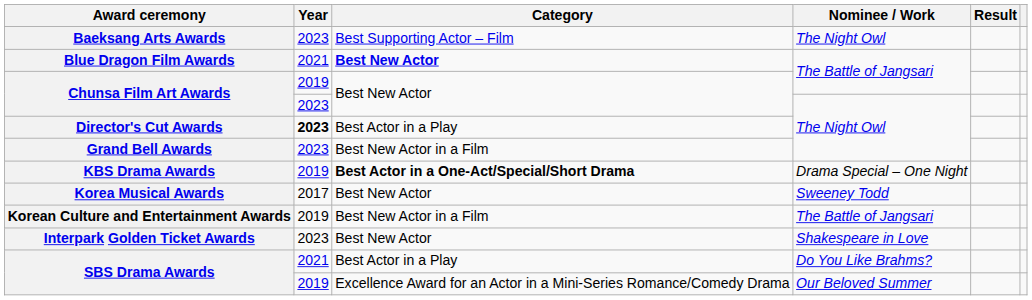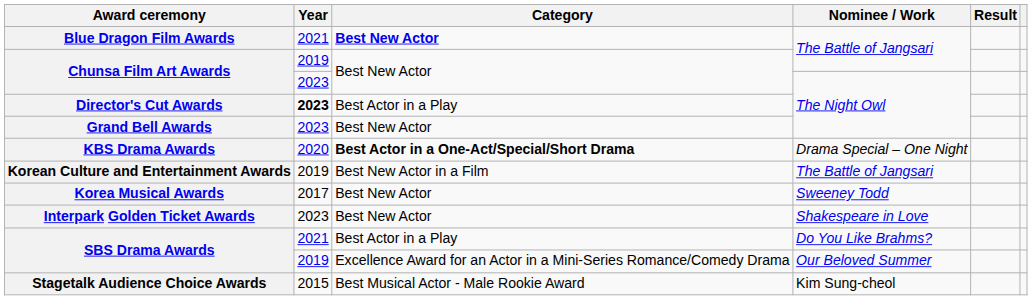- row: Baeksang Arts Awards | 2023 | Best Supporting Actor – Film | The Night Owl
Grand Bell Awards | Category: Best New Actor in a Film -> Best New Actor
KBS Drama Awards | Year: 2019 -> 2020
rows swapped: Korean Culture and Entertainment Awards <-> Korea Musical Awards
+ row: Stagetalk Audience Choice Awards | 2015 | Best Musical Actor - Male Rookie Award | Kim Sung-cheol
